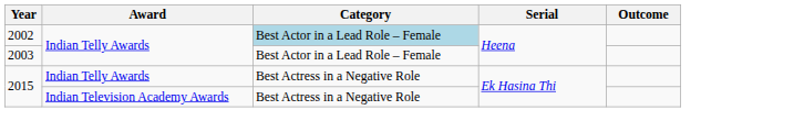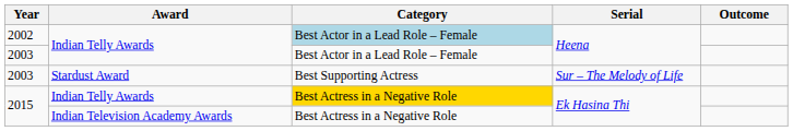+ row: 2003 | Stardust Award | Best Supporting Actress | Sur – The Melody of Life
2015 / Indian Telly Awards | Category: no background -> gold background
